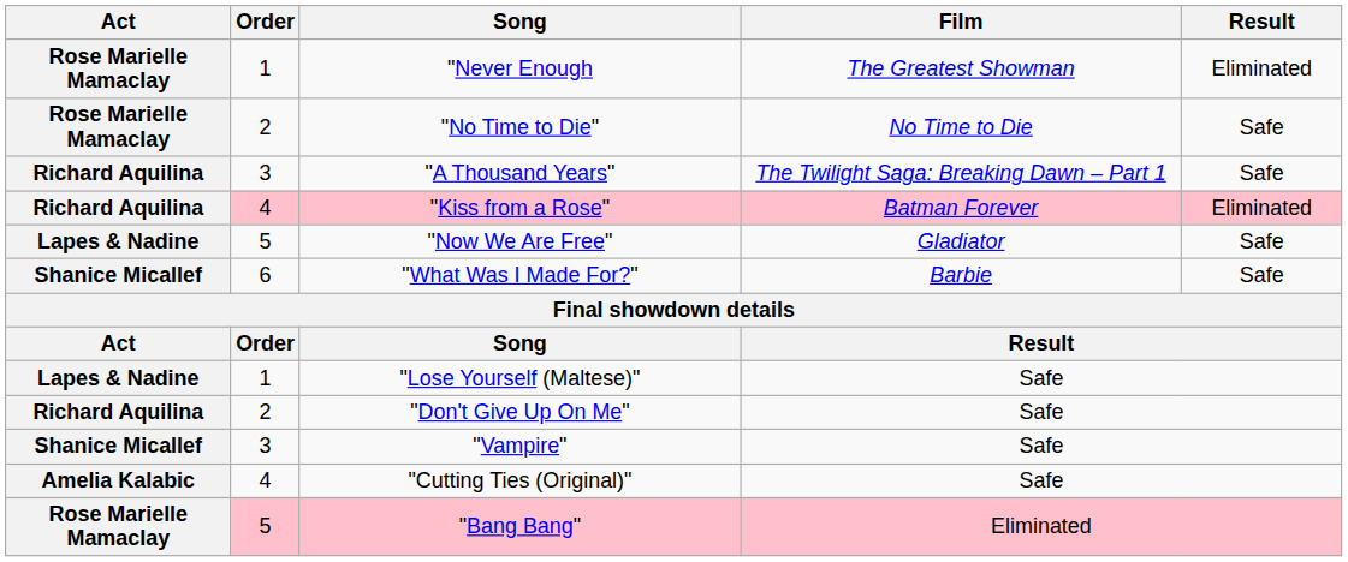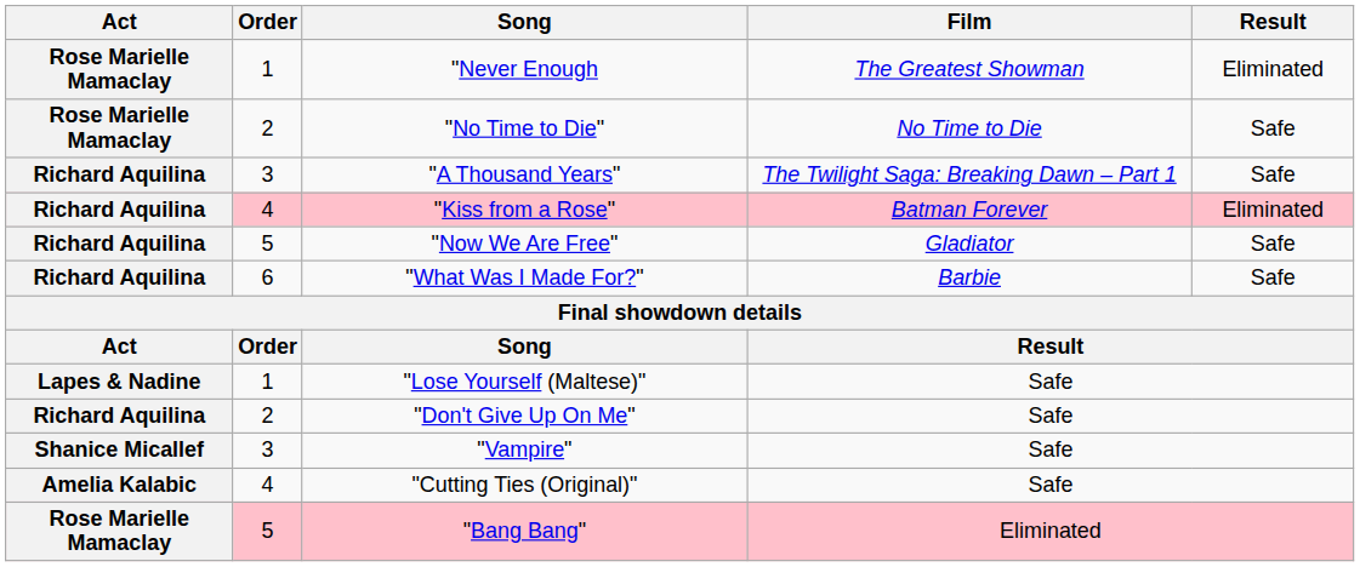"Now We Are Free" | Act: Lapes & Nadine -> Richard Aquilina
"What Was I Made For?" | Act: Shanice Micallef -> Richard Aquilina
